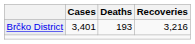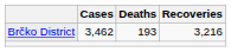Brčko District | Cases: 3,401 -> 3,462
